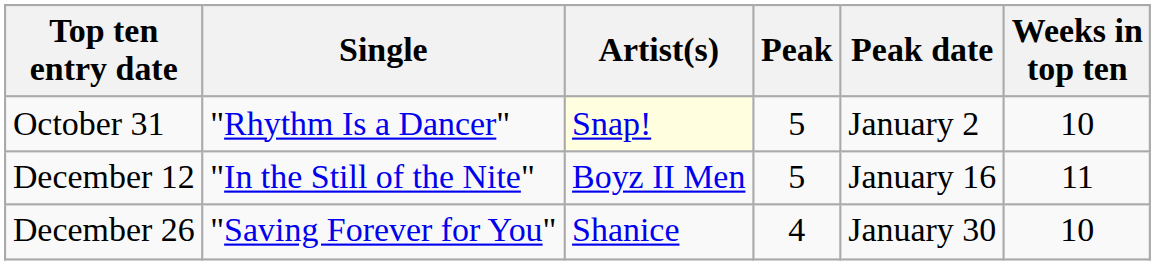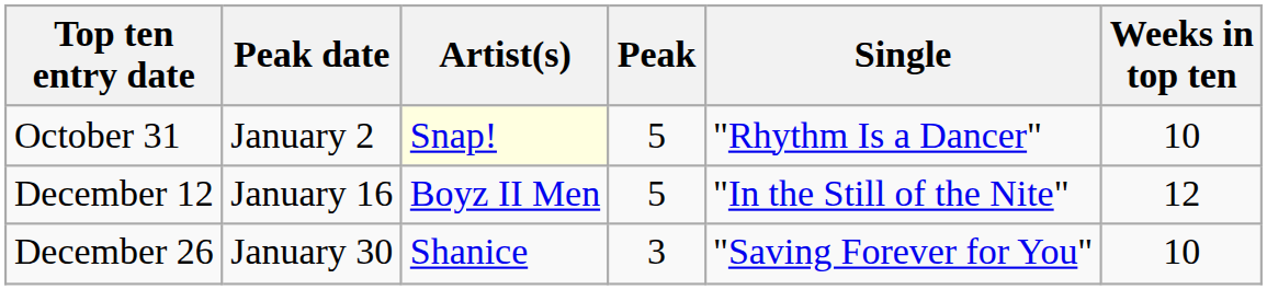columns swapped: Single <-> Peak date
December 12 | Weeks in top ten: 11 -> 12
December 26 | Peak: 4 -> 3
